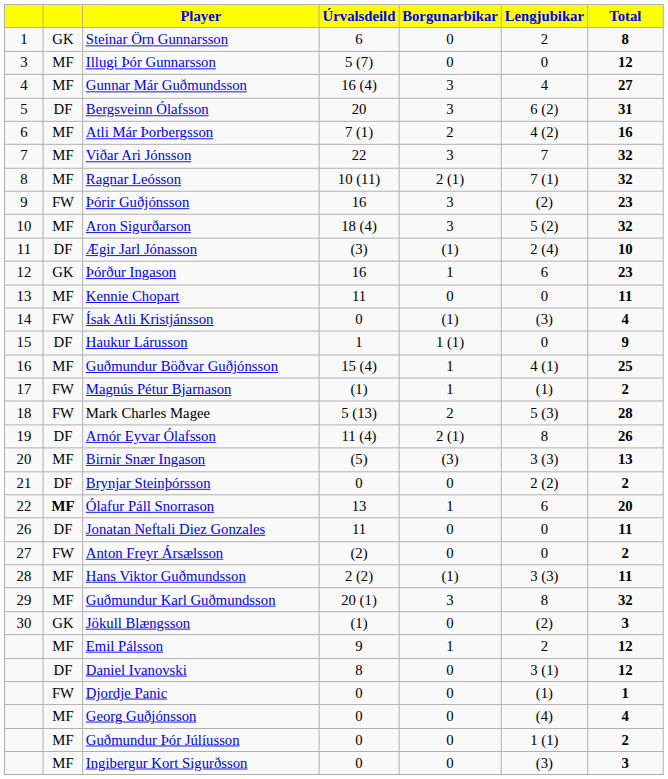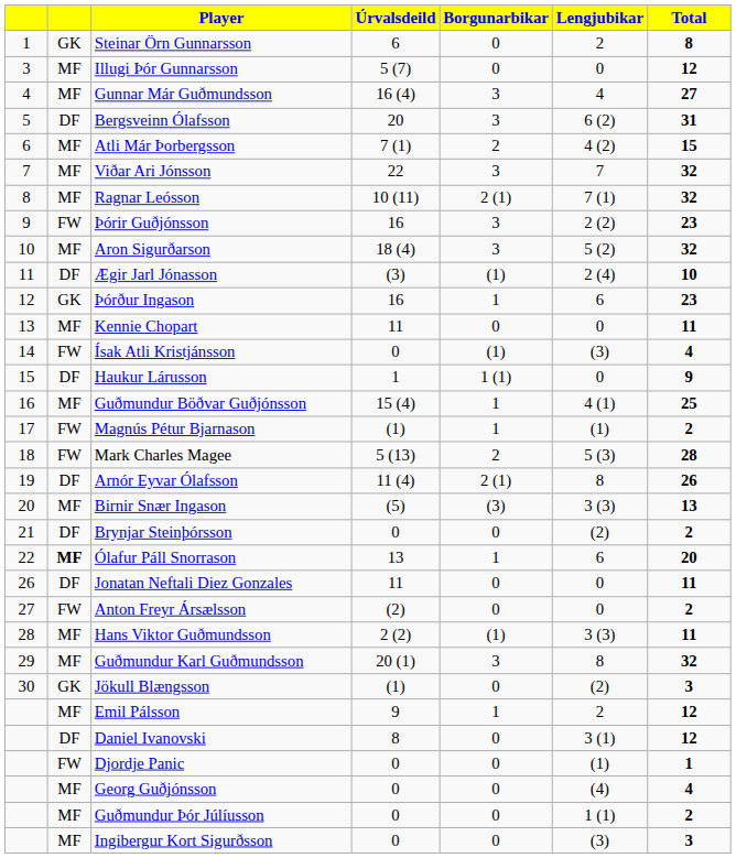Atli Már Þorbergsson | Total: 16 -> 15
Þórir Guðjónsson | Lengjubikar: (2) -> 2 (2)
Brynjar Steinþórsson | Lengjubikar: 2 (2) -> (2)
